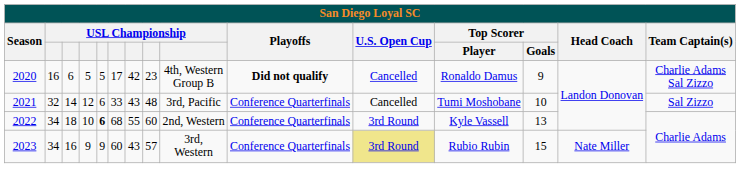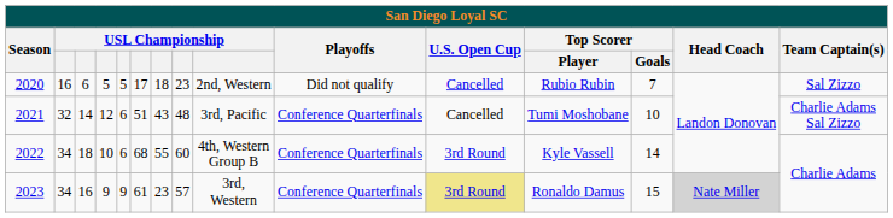2020 | column 7: 42 -> 18
2020 | column 9: 4th, Western Group B -> 2nd, Western
2020 | Playoffs: bold -> normal
2020 | Top Scorer / Player: Ronaldo Damus -> Rubio Rubin
2020 | Top Scorer / Goals: 9 -> 7
2020 | Team Captain(s): Charlie Adams Sal Zizzo -> Sal Zizzo
2021 | column 6: 33 -> 51
2021 | Team Captain(s): Sal Zizzo -> Charlie Adams Sal Zizzo
2022 | column 5: bold -> normal
2022 | column 9: 2nd, Western -> 4th, Western Group B
2022 | Top Scorer / Goals: 13 -> 14
2023 | column 6: 60 -> 61
2023 | column 7: 43 -> 23
2023 | Top Scorer / Player: Rubio Rubin -> Ronaldo Damus
2023 | Head Coach: no background -> lightgrey background
